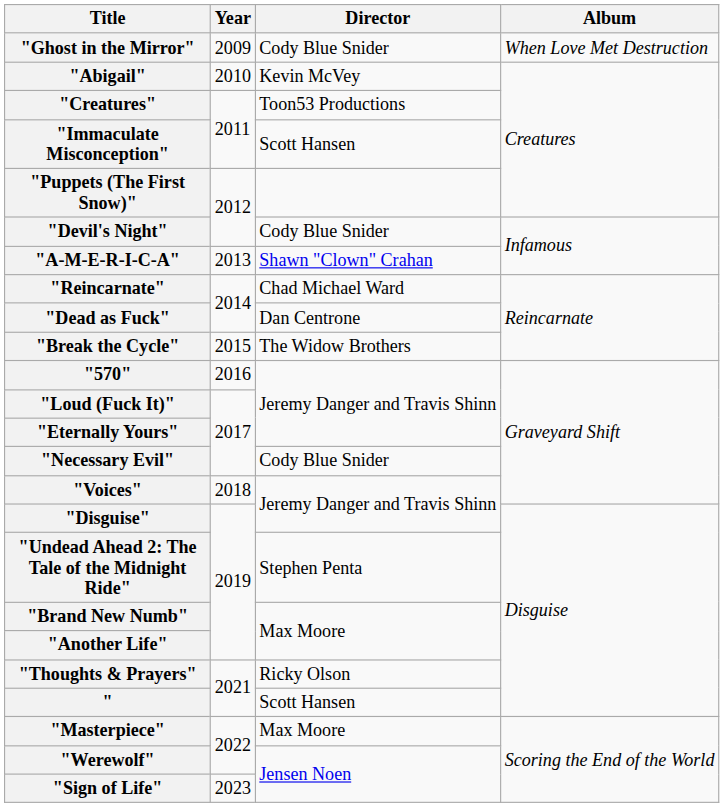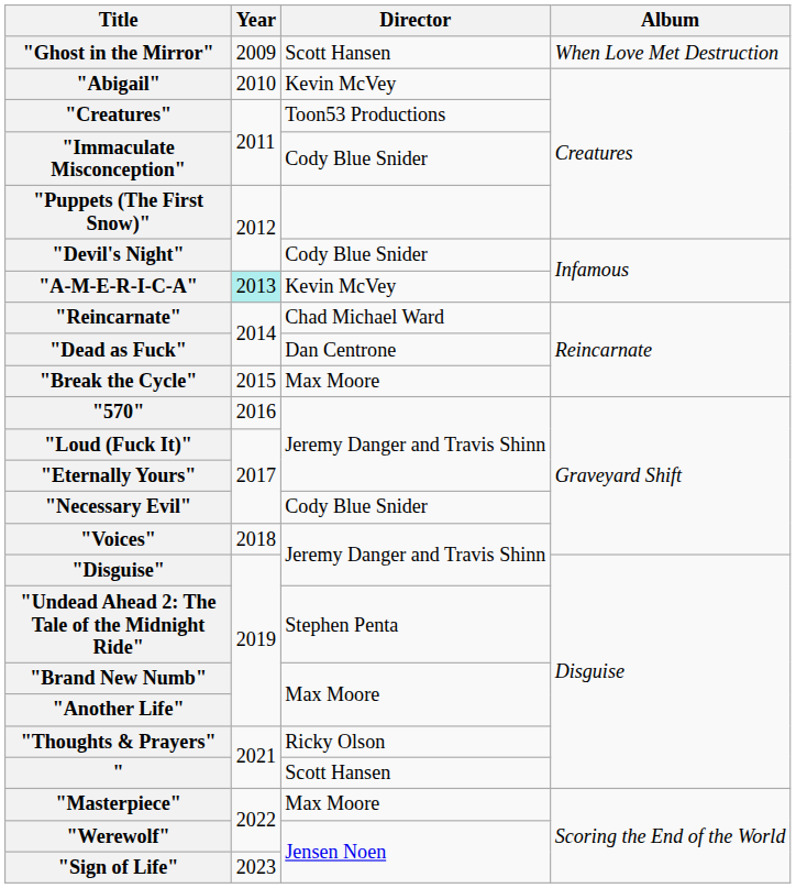"Ghost in the Mirror" | Director: Cody Blue Snider -> Scott Hansen
"Immaculate Misconception" | Director: Scott Hansen -> Cody Blue Snider
"A-M-E-R-I-C-A" | Year: no background -> paleturquoise background
"A-M-E-R-I-C-A" | Director: Shawn "Clown" Crahan -> Kevin McVey
"Break the Cycle" | Director: The Widow Brothers -> Max Moore
